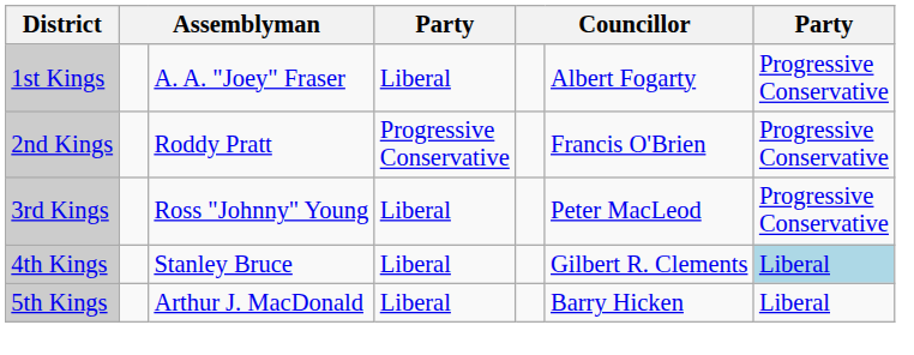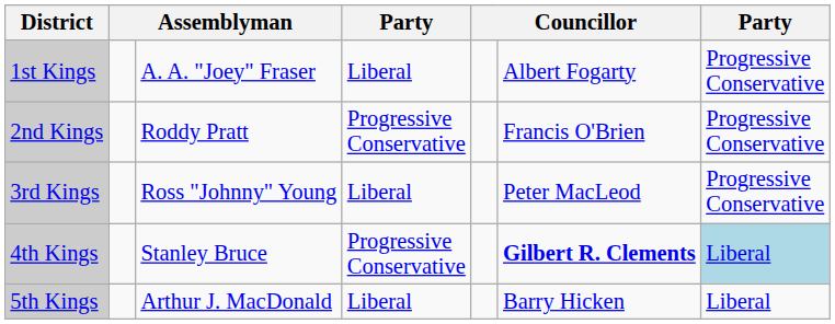4th Kings | column 4: Liberal -> Progressive Conservative
4th Kings | column 6: normal -> bold
